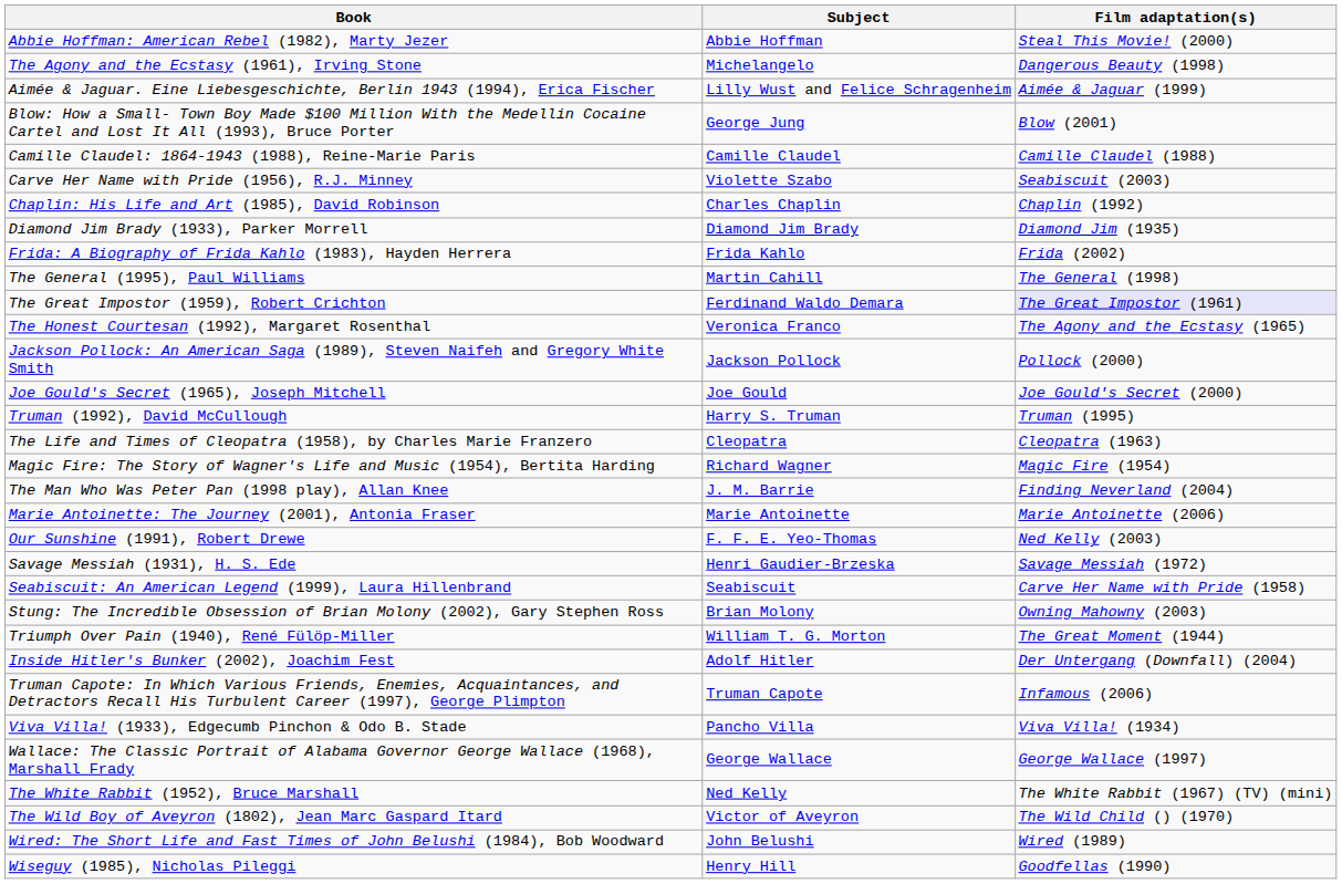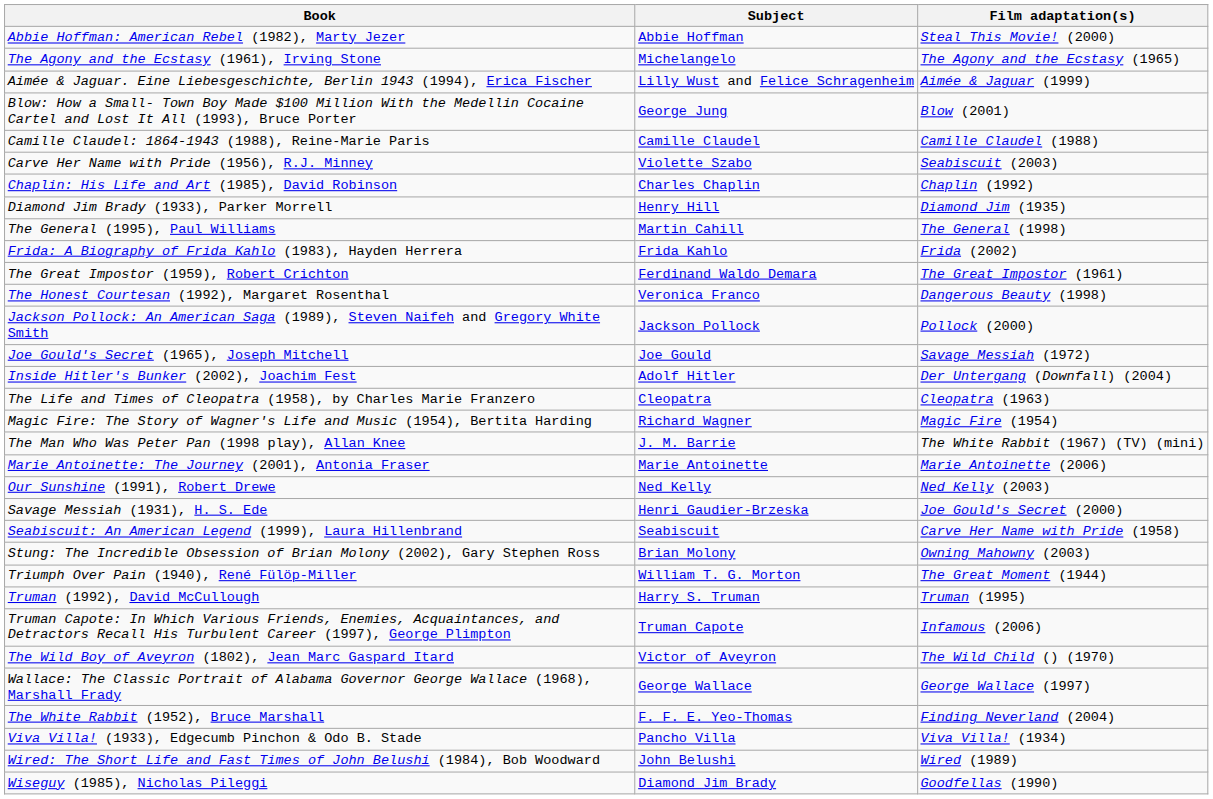The Agony and the Ecstasy (1961), Irving Stone | Film adaptation(s): Dangerous Beauty (1998) -> The Agony and the Ecstasy (1965)
Diamond Jim Brady (1933), Parker Morrell | Subject: Diamond Jim Brady -> Henry Hill
rows swapped: Frida: A Biography of Frida Kahlo (1983), Hayden Herrera <-> The General (1995), Paul Williams
The Great Impostor (1959), Robert Crichton | Film adaptation(s): lavender background -> no background
The Honest Courtesan (1992), Margaret Rosenthal | Film adaptation(s): The Agony and the Ecstasy (1965) -> Dangerous Beauty (1998)
Joe Gould's Secret (1965), Joseph Mitchell | Film adaptation(s): Joe Gould's Secret (2000) -> Savage Messiah (1972)
rows swapped: Inside Hitler's Bunker (2002), Joachim Fest <-> Truman (1992), David McCullough
The Man Who Was Peter Pan (1998 play), Allan Knee | Film adaptation(s): Finding Neverland (2004) -> The White Rabbit (1967) (TV) (mini)
Our Sunshine (1991), Robert Drewe | Subject: F. F. E. Yeo-Thomas -> Ned Kelly
Savage Messiah (1931), H. S. Ede | Film adaptation(s): Savage Messiah (1972) -> Joe Gould's Secret (2000)
rows swapped: Viva Villa! (1933), Edgecumb Pinchon & Odo B. Stade <-> The Wild Boy of Aveyron (1802), Jean Marc Gaspard Itard
The White Rabbit (1952), Bruce Marshall | Subject: Ned Kelly -> F. F. E. Yeo-Thomas
The White Rabbit (1952), Bruce Marshall | Film adaptation(s): The White Rabbit (1967) (TV) (mini) -> Finding Neverland (2004)
Wiseguy (1985), Nicholas Pileggi | Subject: Henry Hill -> Diamond Jim Brady
